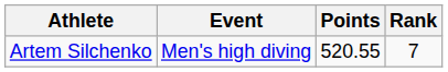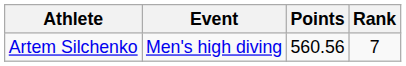Artem Silchenko | Points: 520.55 -> 560.56
